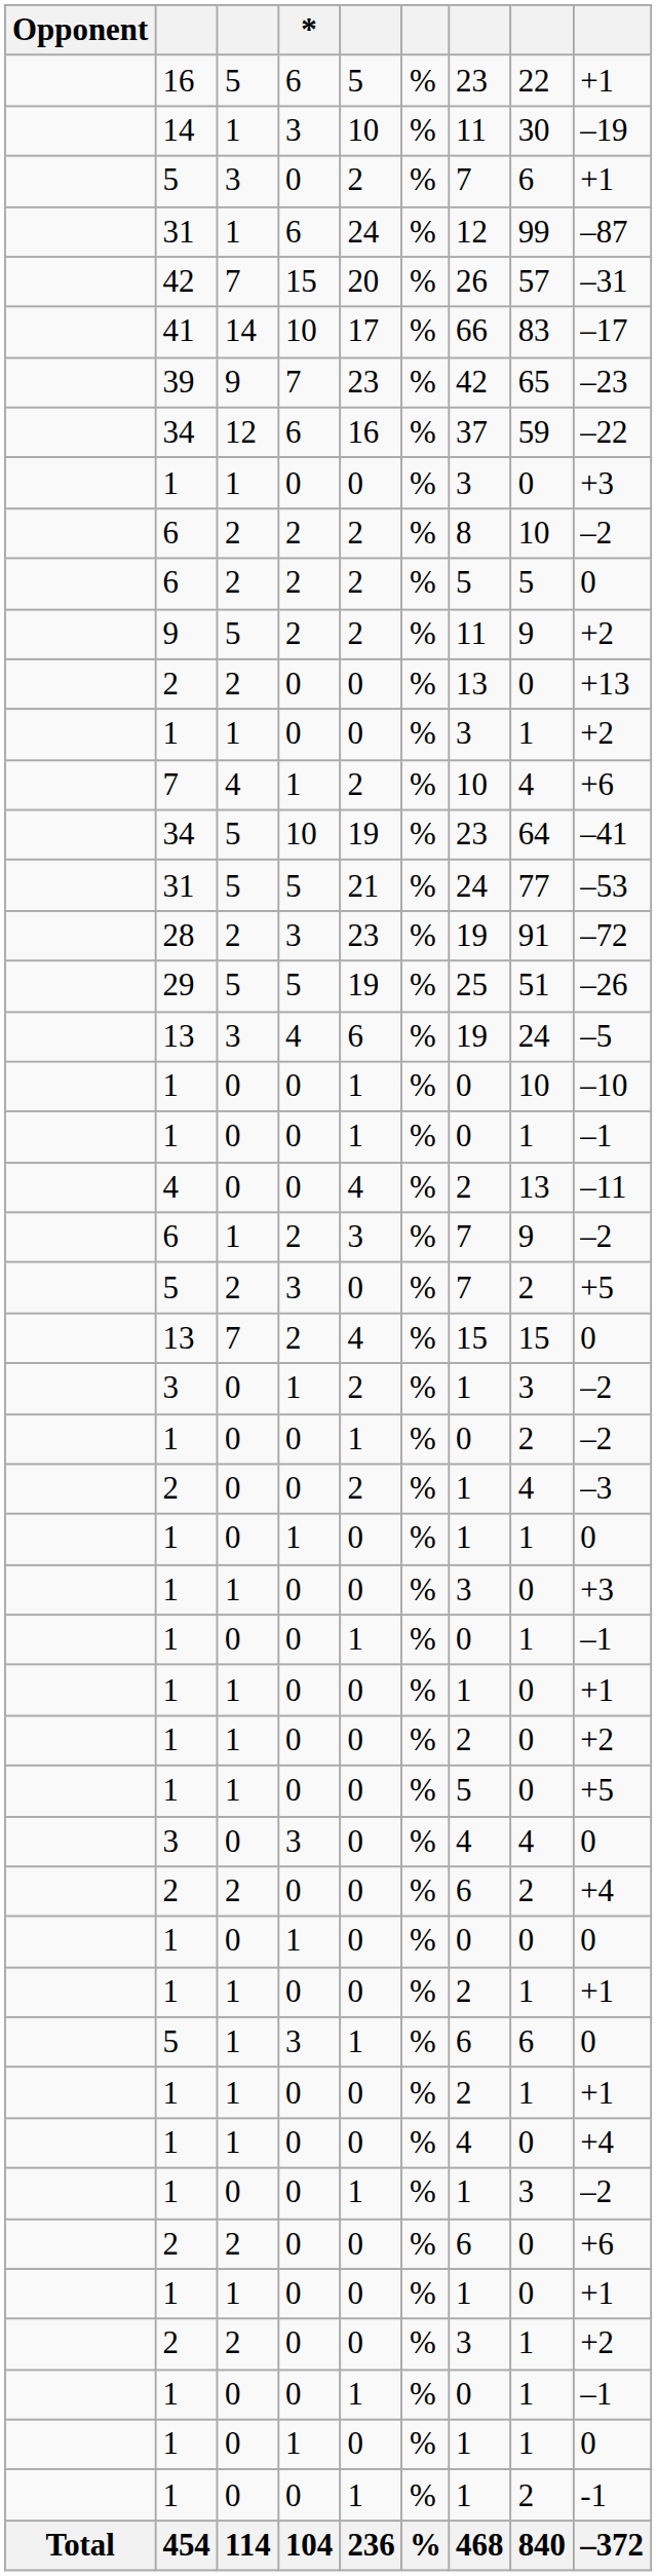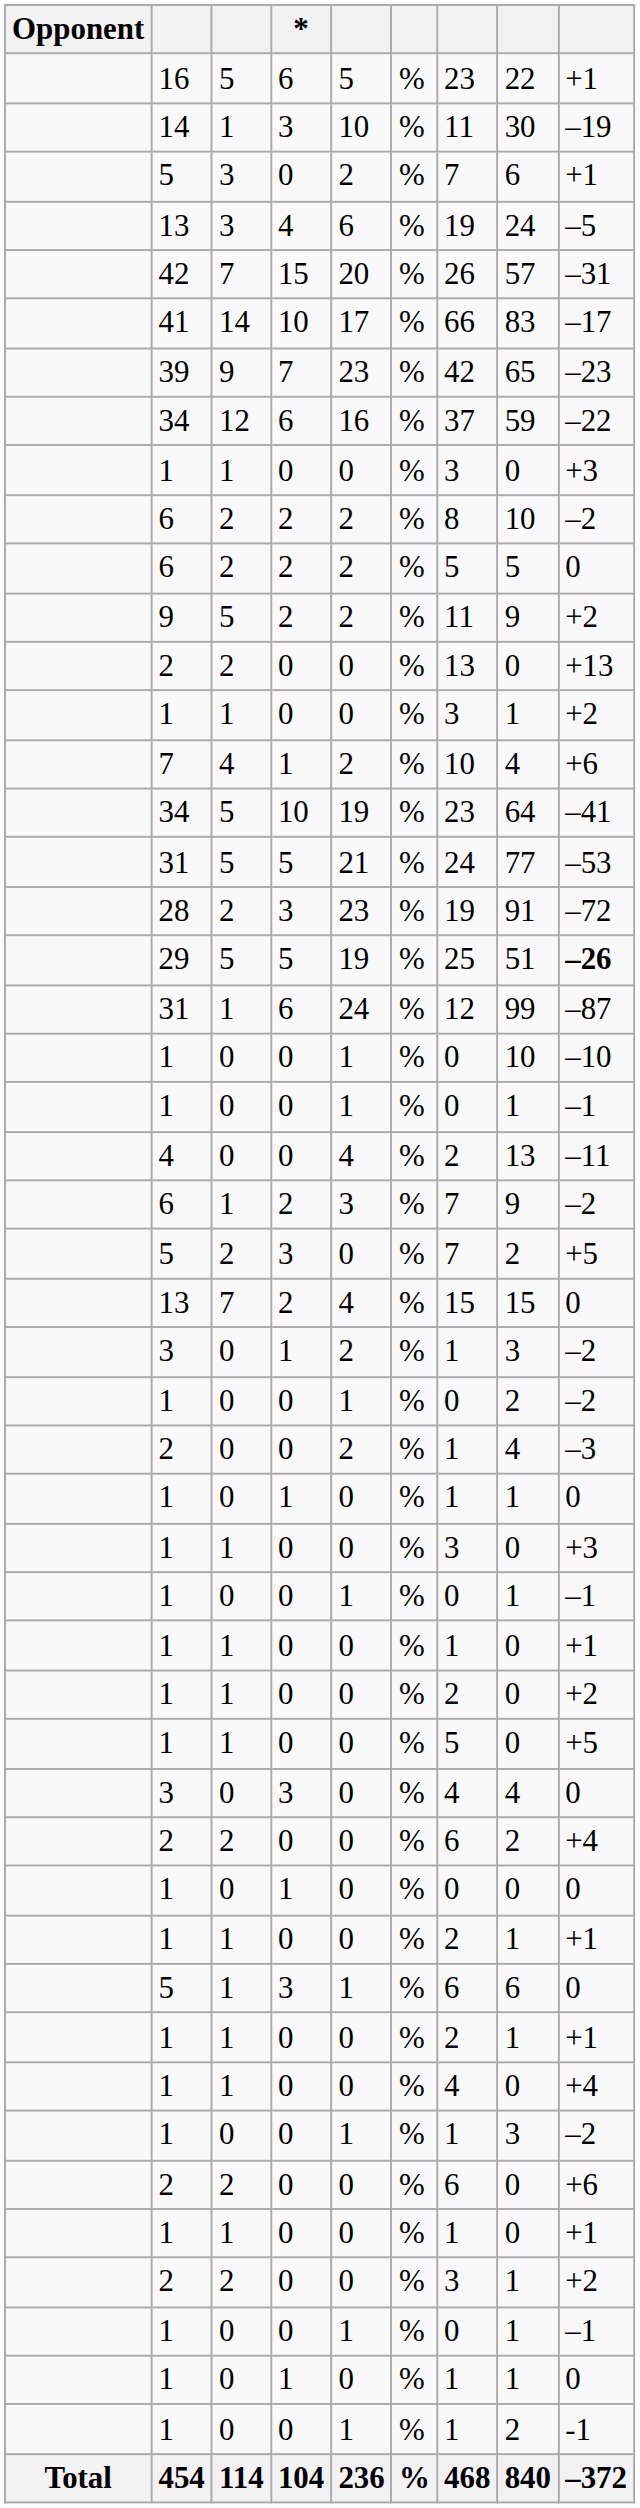rows swapped: 13 / 3 <-> 31 / 1
29 | column 9: normal -> bold
